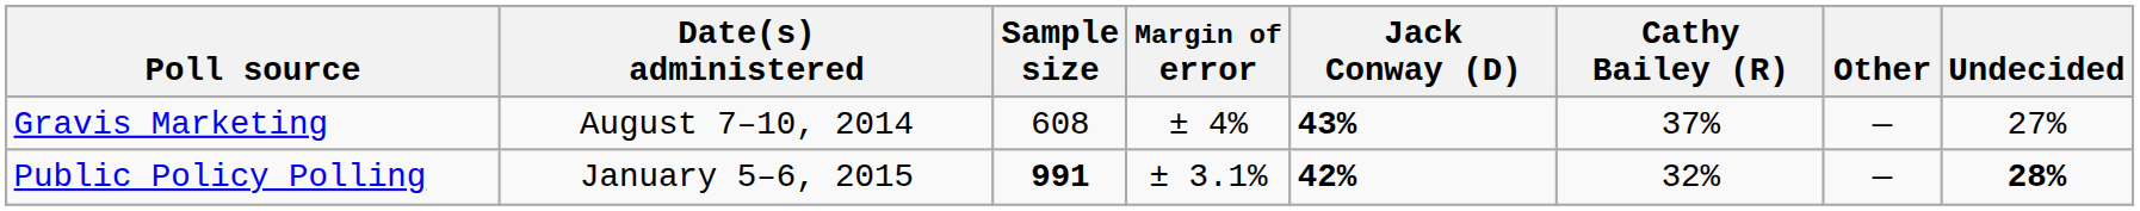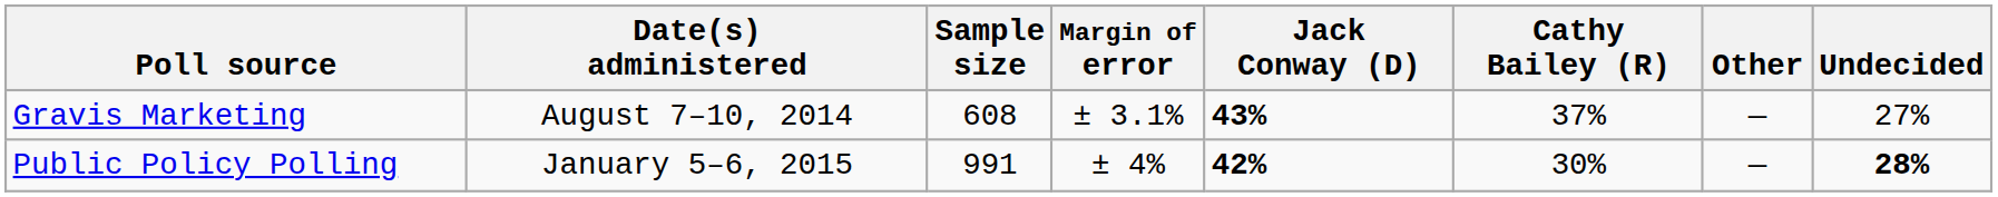Gravis Marketing | Margin of error: ± 4% -> ± 3.1%
Public Policy Polling | Sample size: bold -> normal
Public Policy Polling | Margin of error: ± 3.1% -> ± 4%
Public Policy Polling | Cathy Bailey (R): 32% -> 30%
